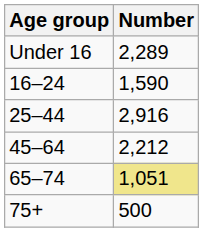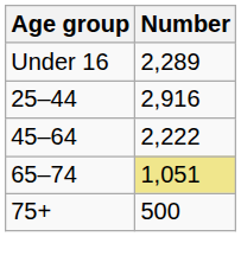- row: 16–24 | 1,590
45–64 | Number: 2,212 -> 2,222
